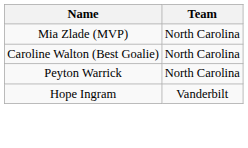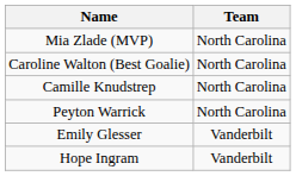+ row: Camille Knudstrep | North Carolina
+ row: Emily Glesser | Vanderbilt
